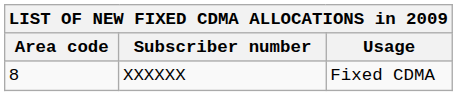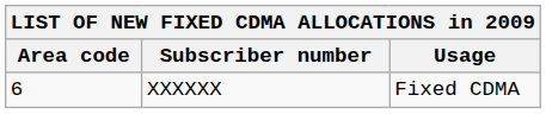XXXXXX | Area code: 8 -> 6
